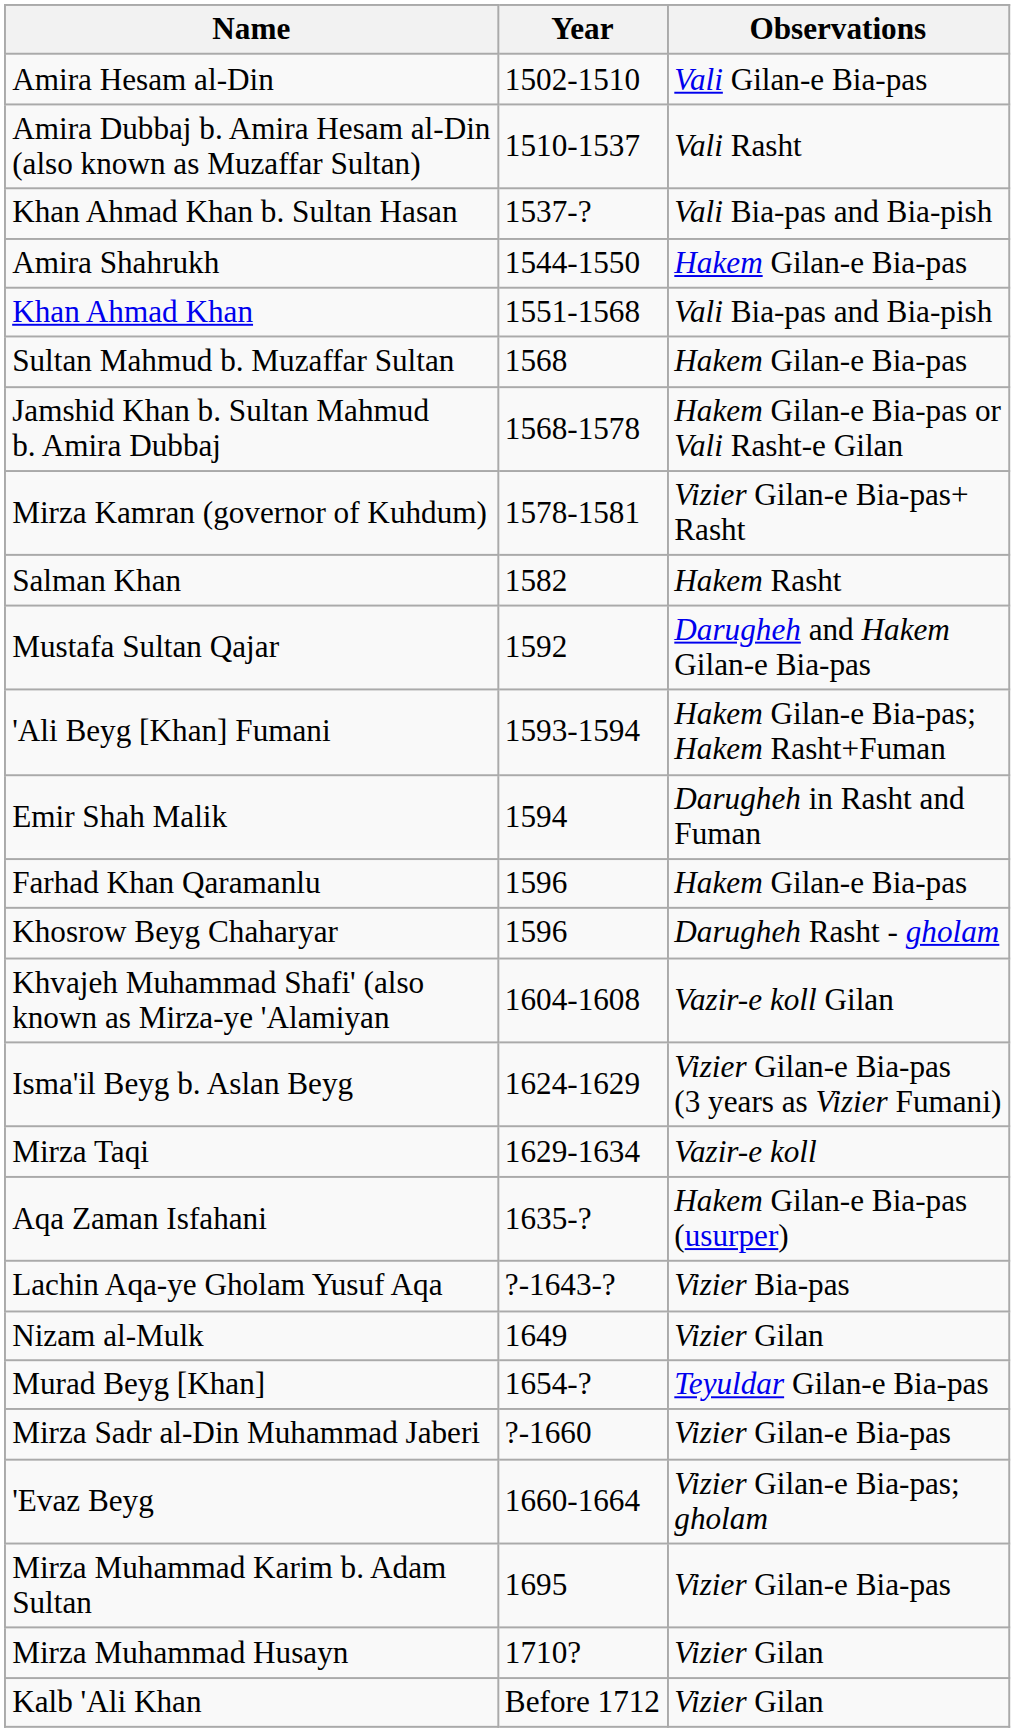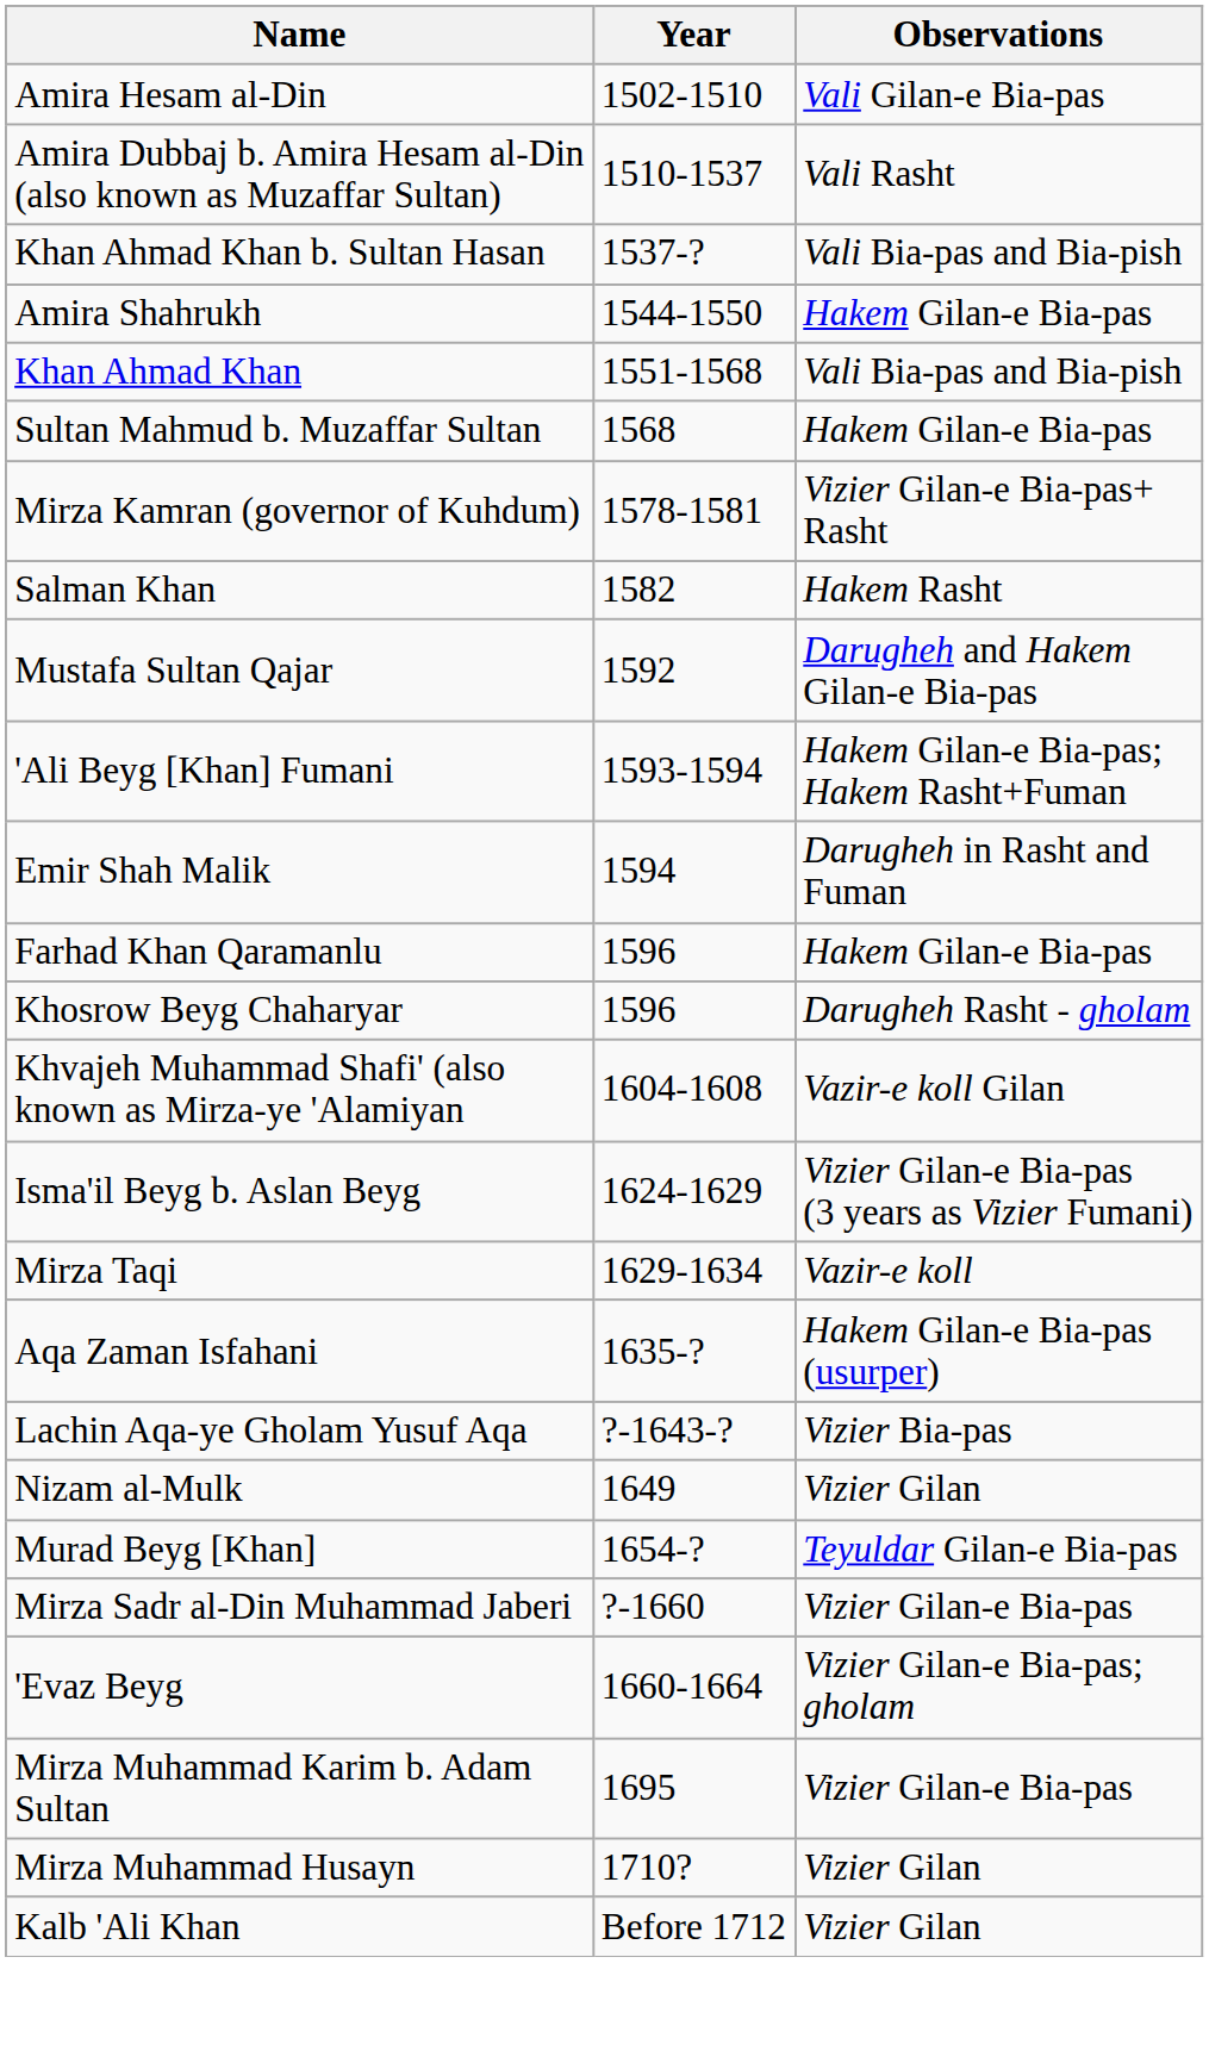- row: Jamshid Khan b. Sultan Mahmud b. Amira Dubbaj | 1568-1578 | Hakem Gilan-e Bia-pas or Vali Rasht-e Gilan
